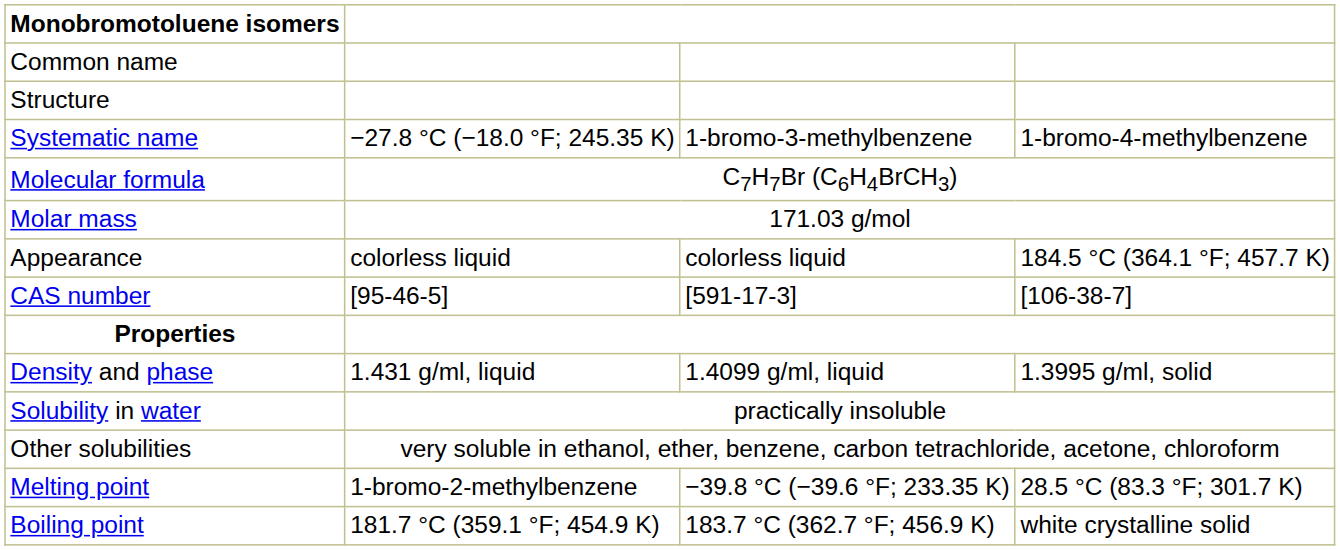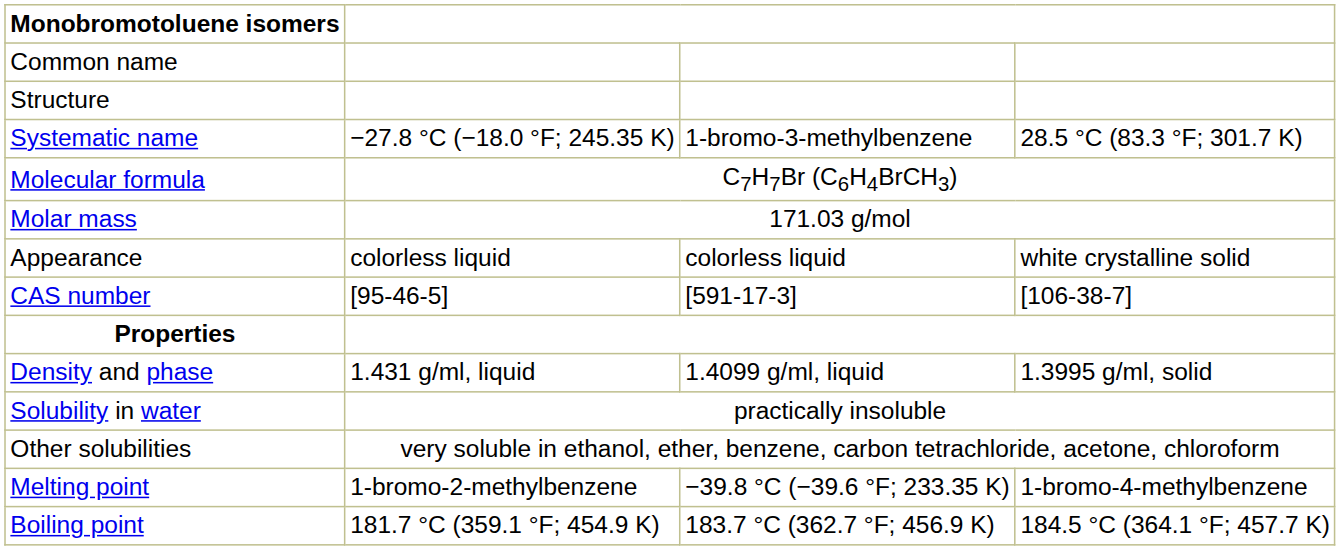Systematic name | column 4: 1-bromo-4-methylbenzene -> 28.5 °C (83.3 °F; 301.7 K)
Appearance | column 4: 184.5 °C (364.1 °F; 457.7 K) -> white crystalline solid
Melting point | column 4: 28.5 °C (83.3 °F; 301.7 K) -> 1-bromo-4-methylbenzene
Boiling point | column 4: white crystalline solid -> 184.5 °C (364.1 °F; 457.7 K)
